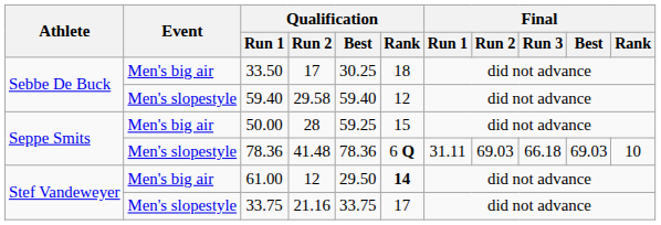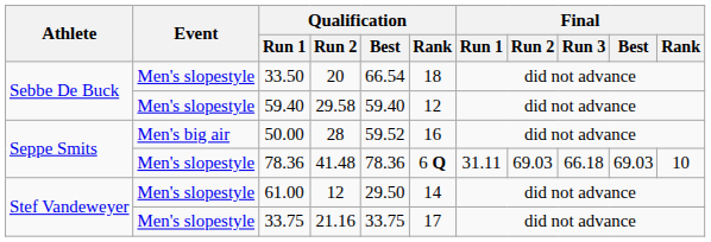33.50 | Event: Men's big air -> Men's slopestyle
33.50 | Qualification / Run 2: 17 -> 20
33.50 | Qualification / Best: 30.25 -> 66.54
50.00 | Qualification / Best: 59.25 -> 59.52
50.00 | Qualification / Rank: 15 -> 16
61.00 | Event: Men's big air -> Men's slopestyle
61.00 | Qualification / Rank: bold -> normal
